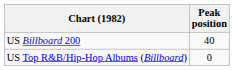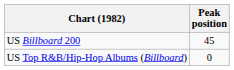US Billboard 200 | Peak position: 40 -> 45
